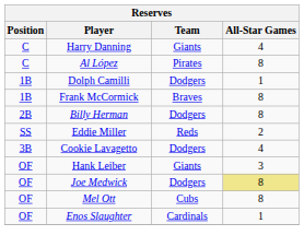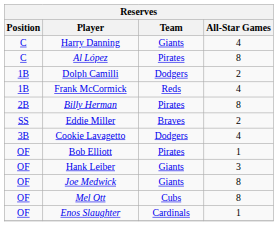Dolph Camilli | All-Star Games: 1 -> 2
Frank McCormick | Team: Braves -> Reds
Frank McCormick | All-Star Games: 8 -> 4
Billy Herman | Team: Dodgers -> Pirates
Eddie Miller | Team: Reds -> Braves
+ row: OF | Bob Elliott | Pirates | 1
Joe Medwick | Team: Dodgers -> Giants
Joe Medwick | All-Star Games: khaki background -> no background
